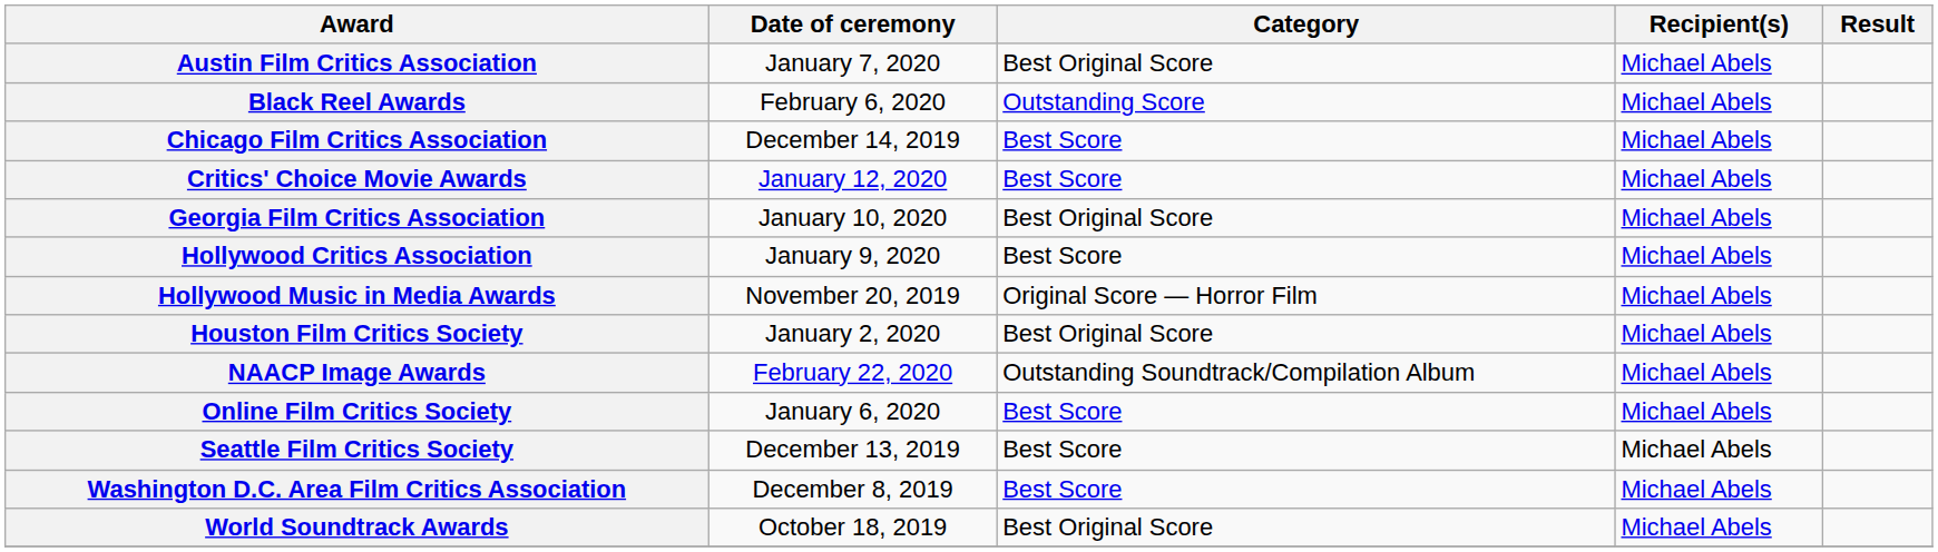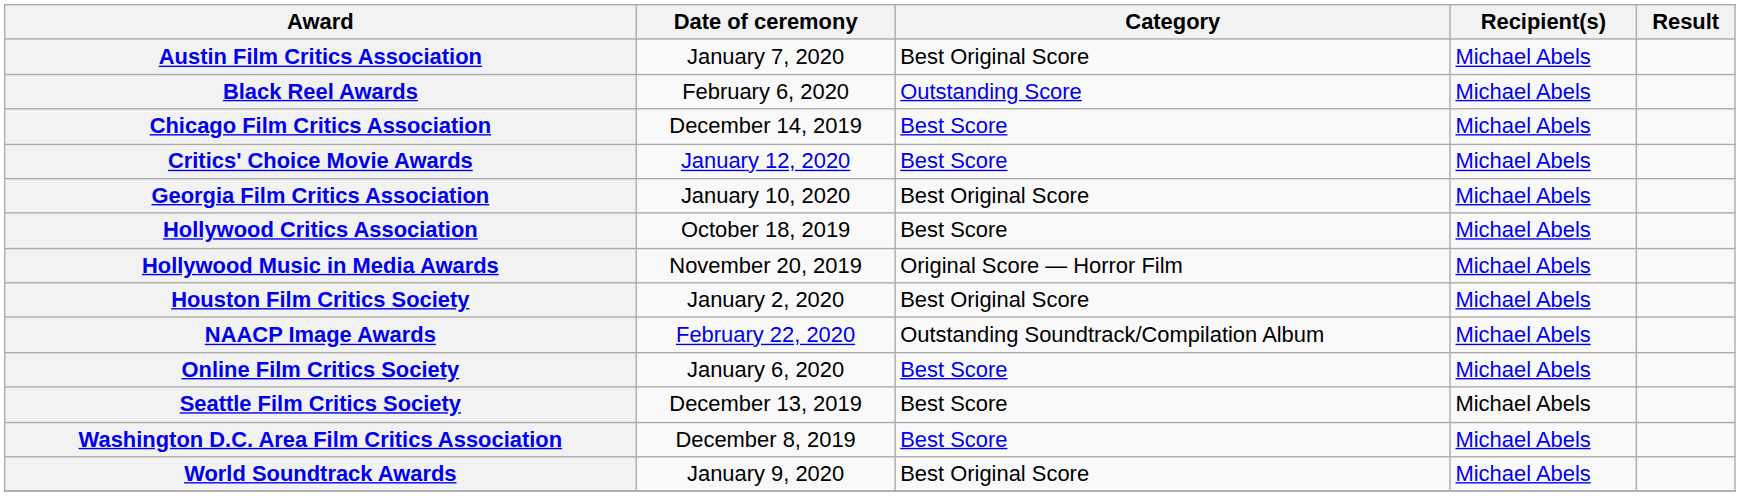Hollywood Critics Association | Date of ceremony: January 9, 2020 -> October 18, 2019
World Soundtrack Awards | Date of ceremony: October 18, 2019 -> January 9, 2020
